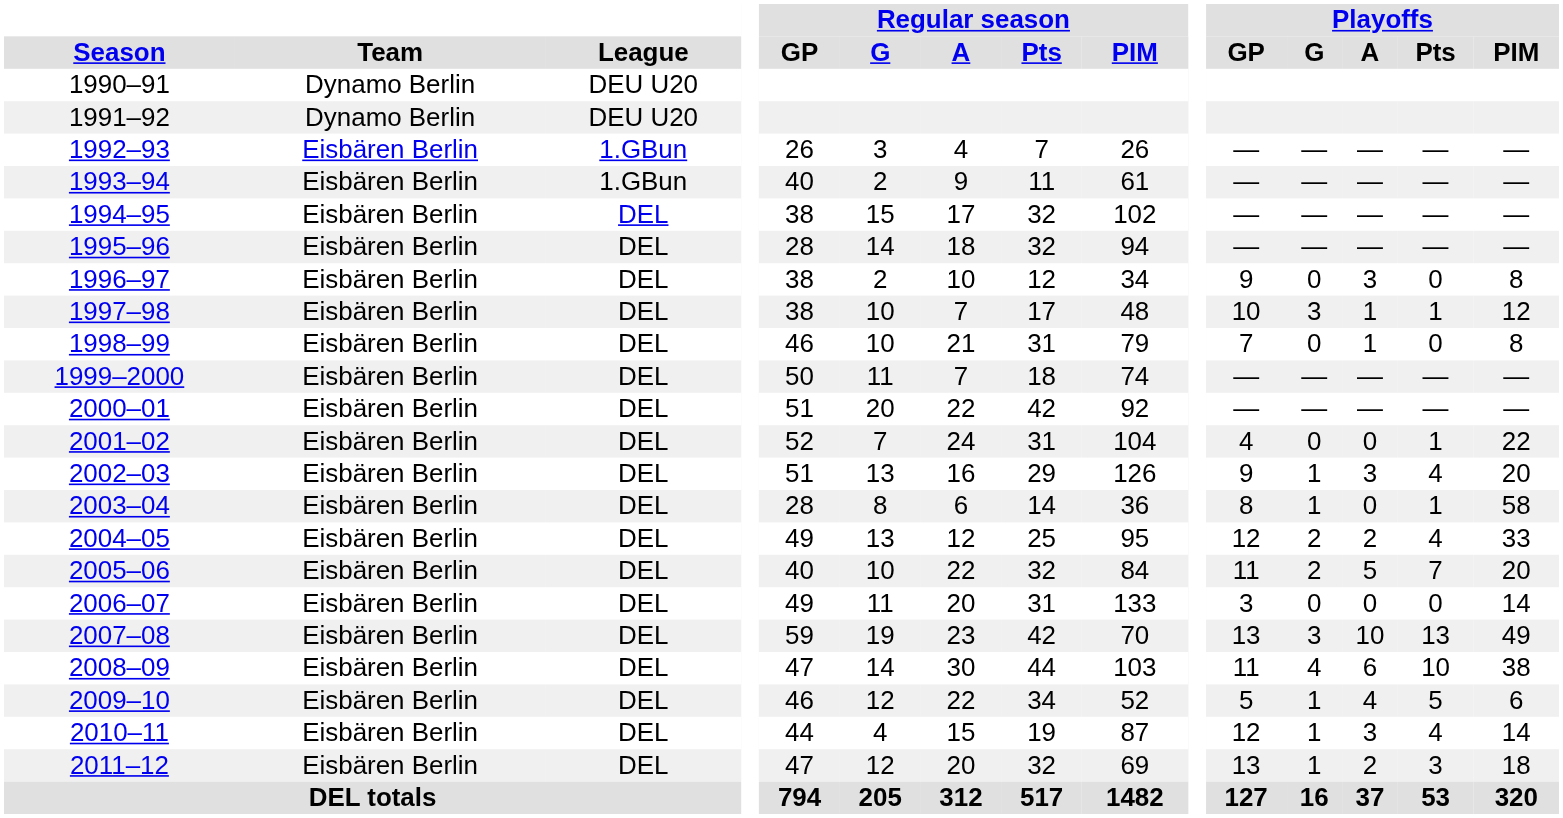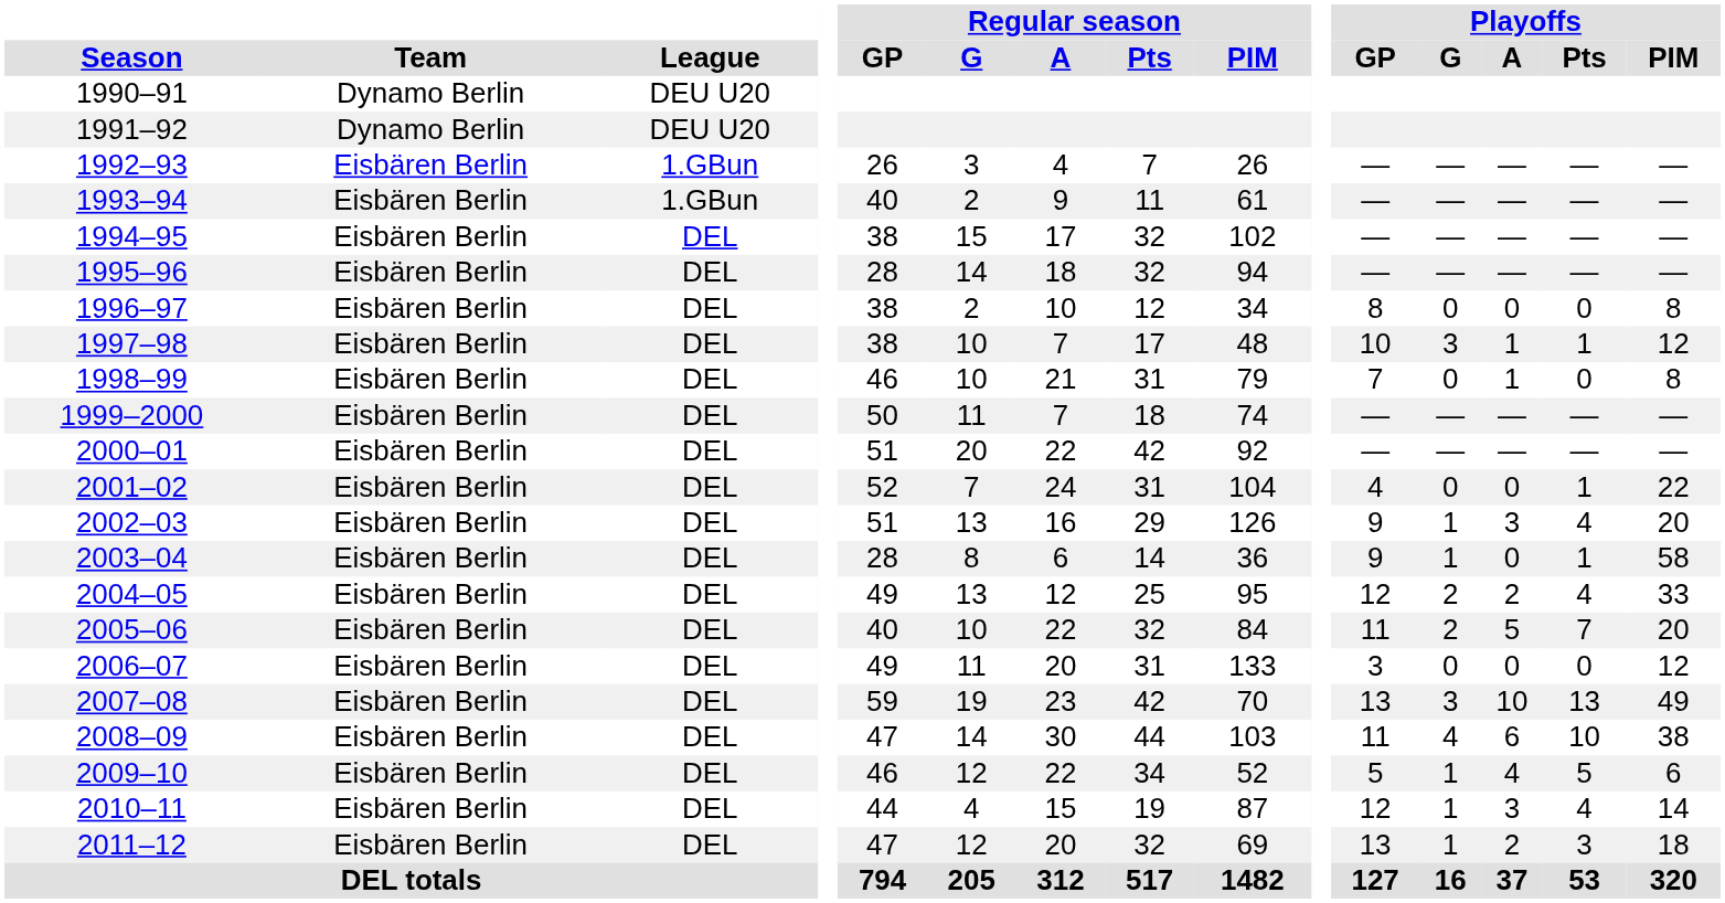1996–97 | Playoffs / GP: 9 -> 8
1996–97 | Playoffs / A: 3 -> 0
2003–04 | Playoffs / GP: 8 -> 9
2006–07 | Playoffs / PIM: 14 -> 12
